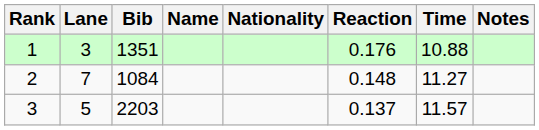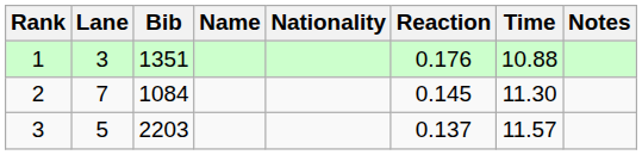2 | Reaction: 0.148 -> 0.145
2 | Time: 11.27 -> 11.30
